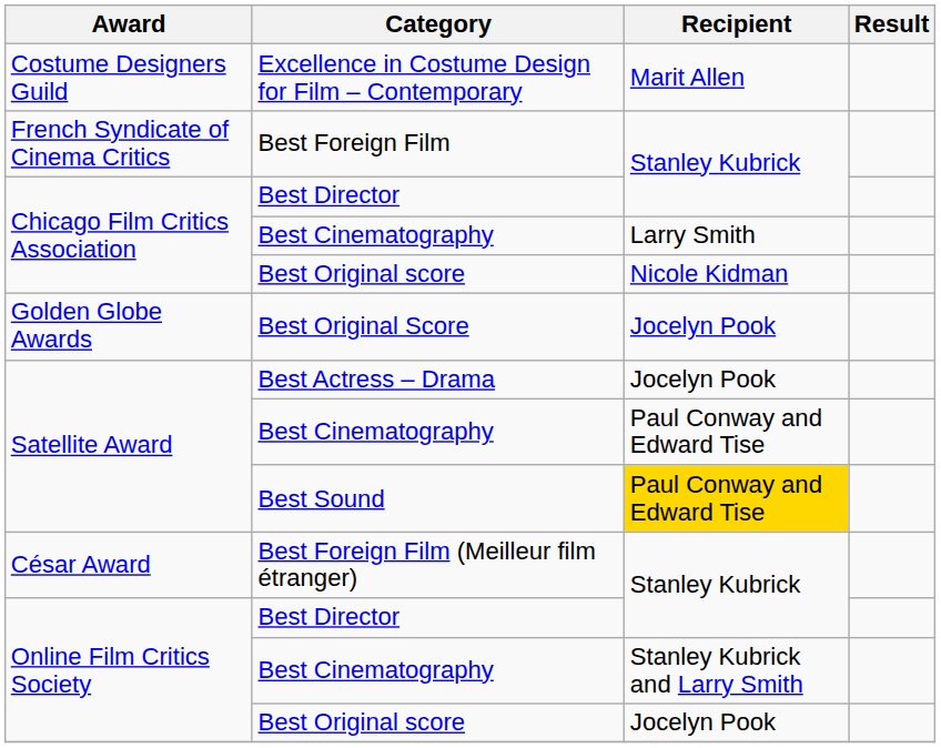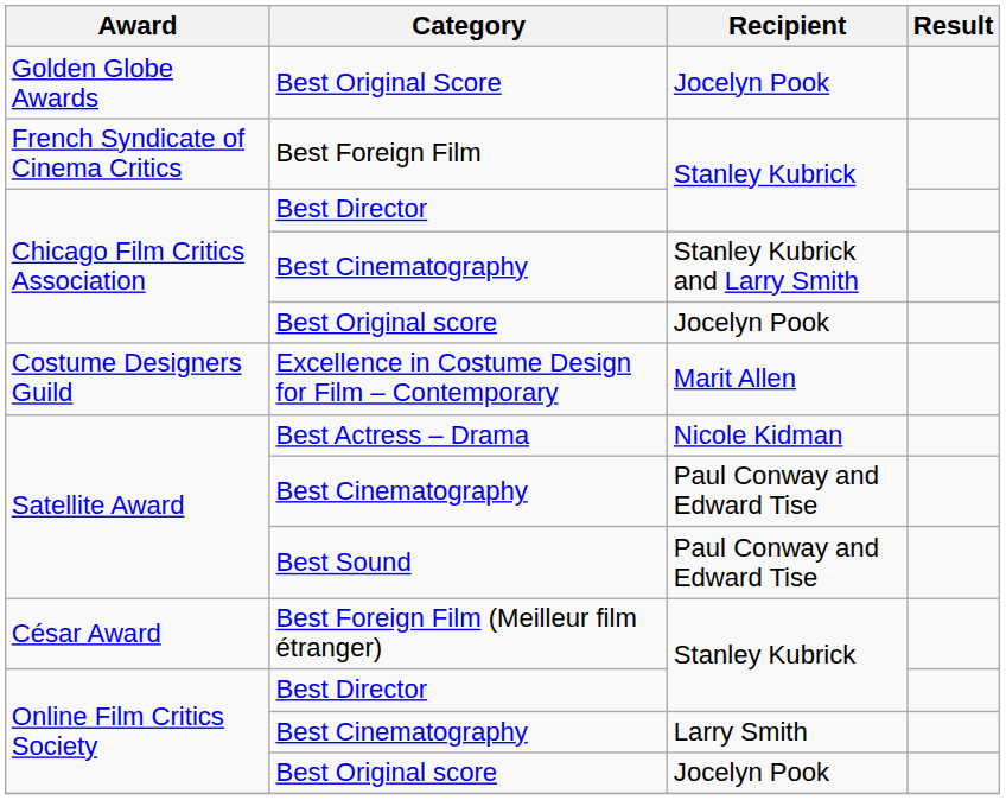rows swapped: Best Original Score <-> Excellence in Costume Design for Film – Contemporary
Chicago Film Critics Association / Best Cinematography | Recipient: Larry Smith -> Stanley Kubrick and Larry Smith
Chicago Film Critics Association / Best Original score | Recipient: Nicole Kidman -> Jocelyn Pook
Best Actress – Drama | Recipient: Jocelyn Pook -> Nicole Kidman
Best Sound | Recipient: gold background -> no background
Online Film Critics Society / Best Cinematography | Recipient: Stanley Kubrick and Larry Smith -> Larry Smith
